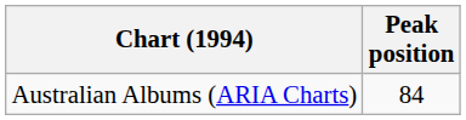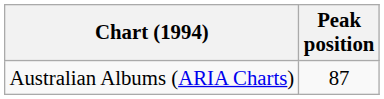Australian Albums (ARIA Charts) | Peak position: 84 -> 87
